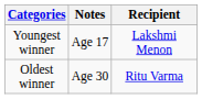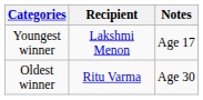columns swapped: Recipient <-> Notes
